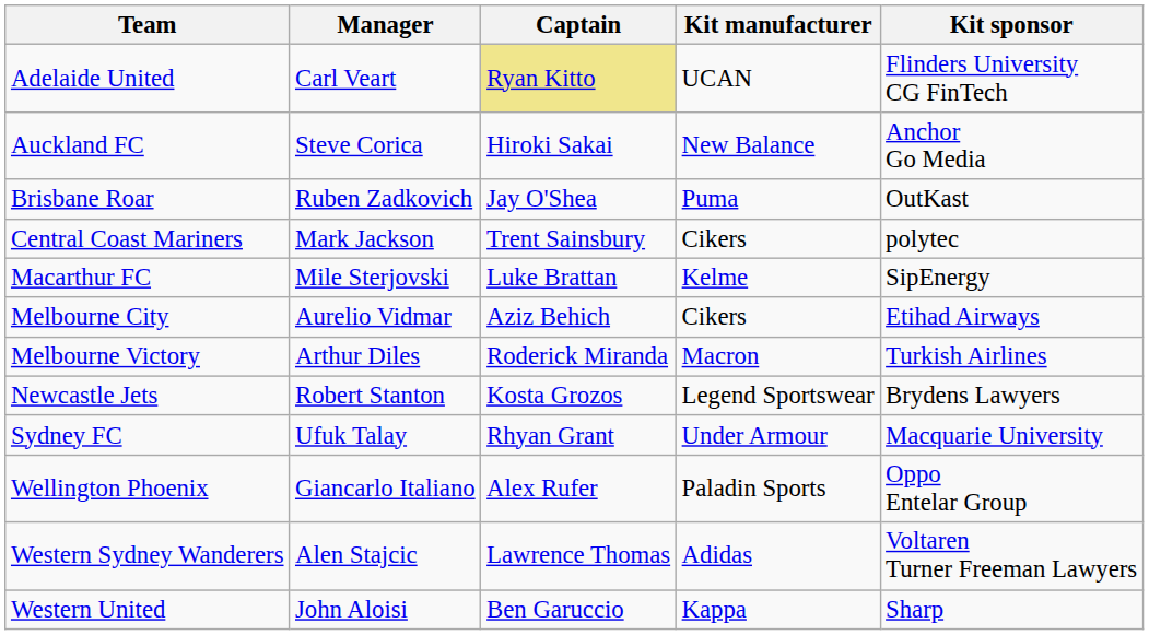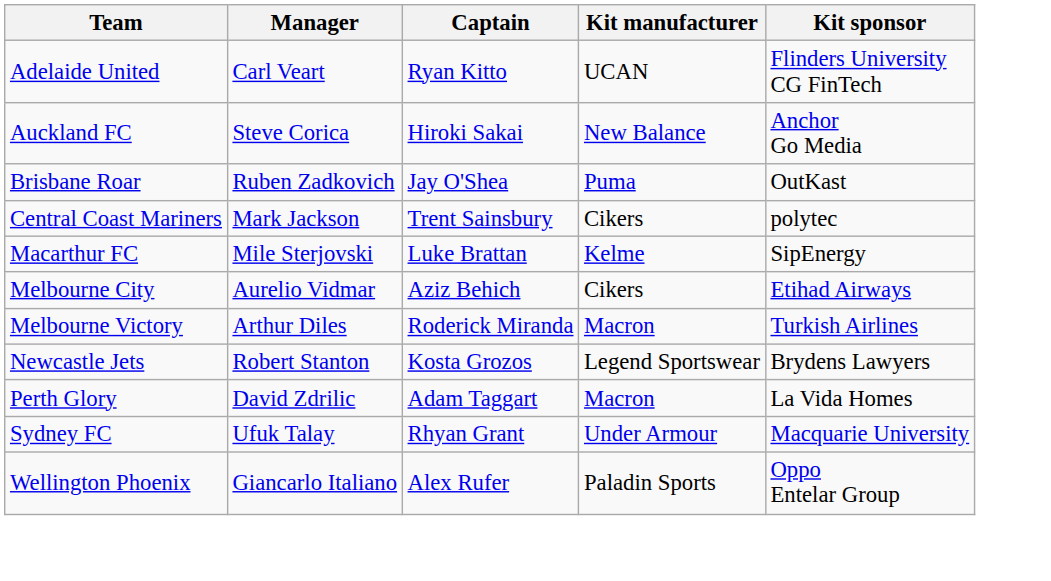Adelaide United | Captain: khaki background -> no background
+ row: Perth Glory | David Zdrilic | Adam Taggart | Macron | La Vida Homes
- row: Western Sydney Wanderers | Alen Stajcic | Lawrence Thomas | Adidas | Voltaren Turner Freeman Lawyers
- row: Western United | John Aloisi | Ben Garuccio | Kappa | Sharp
